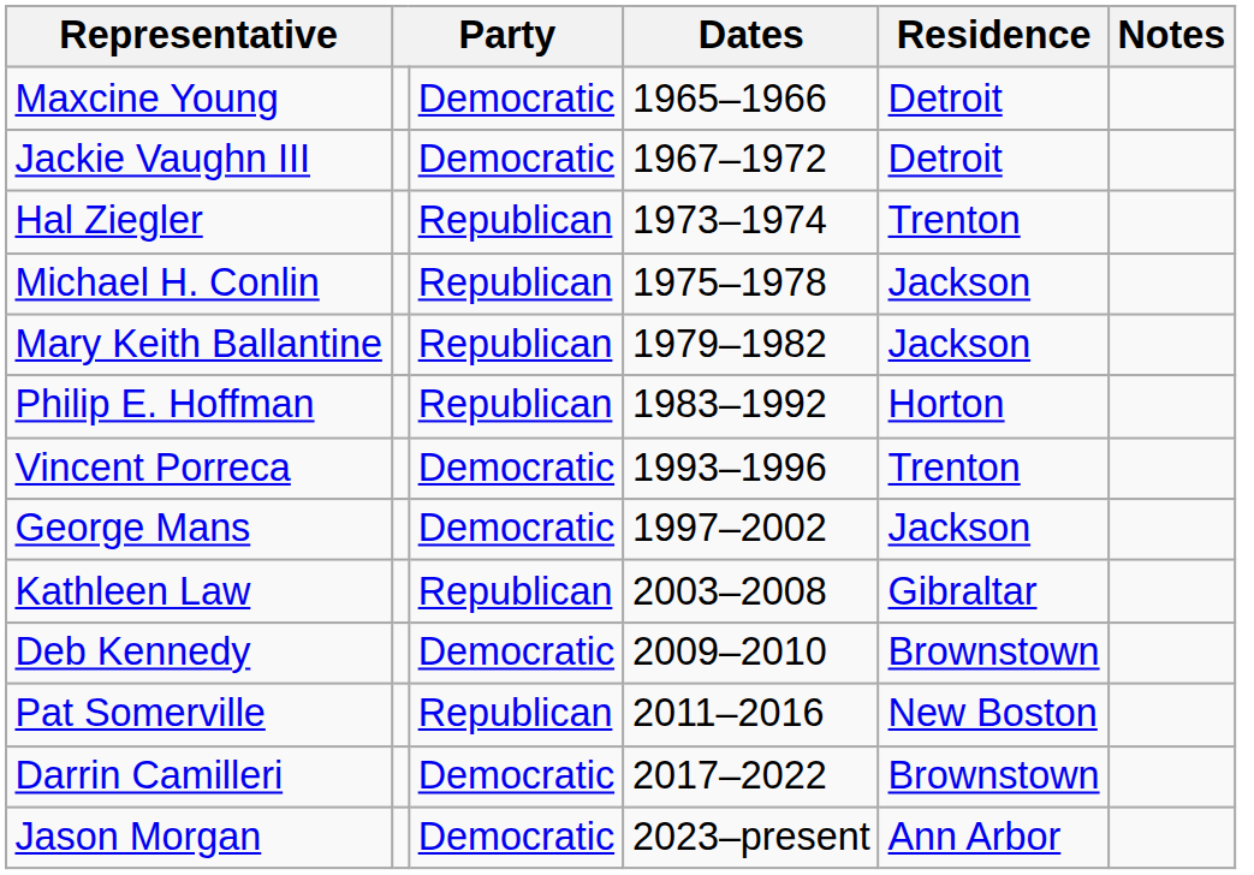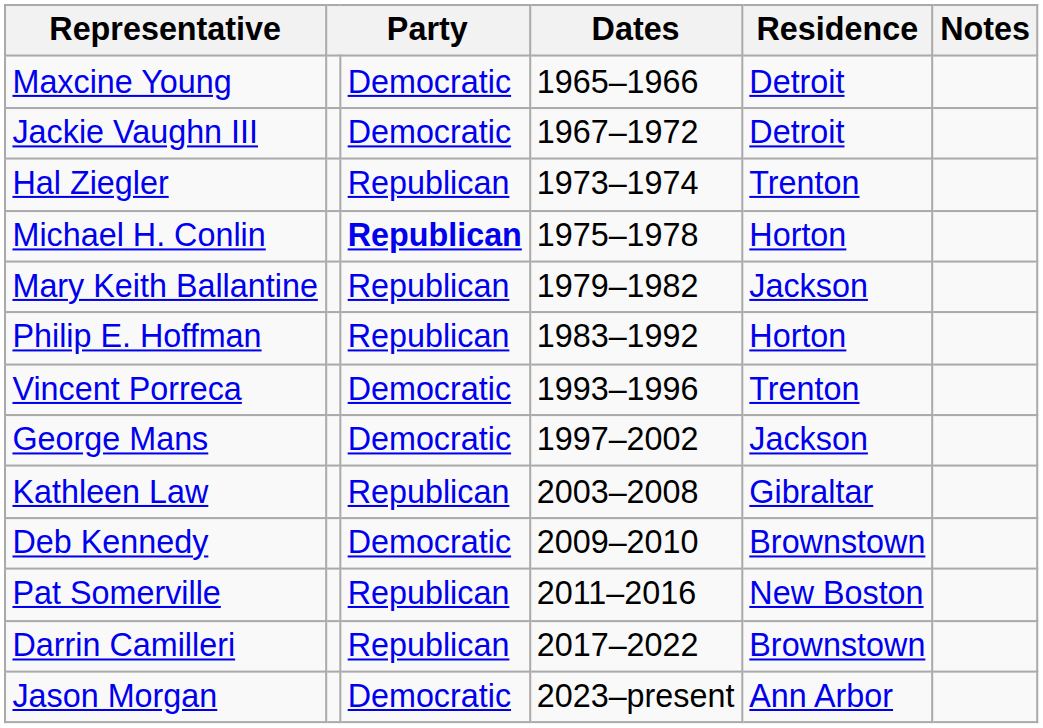Michael H. Conlin | column 3: normal -> bold
Michael H. Conlin | Residence: Jackson -> Horton
Darrin Camilleri | column 3: Democratic -> Republican
